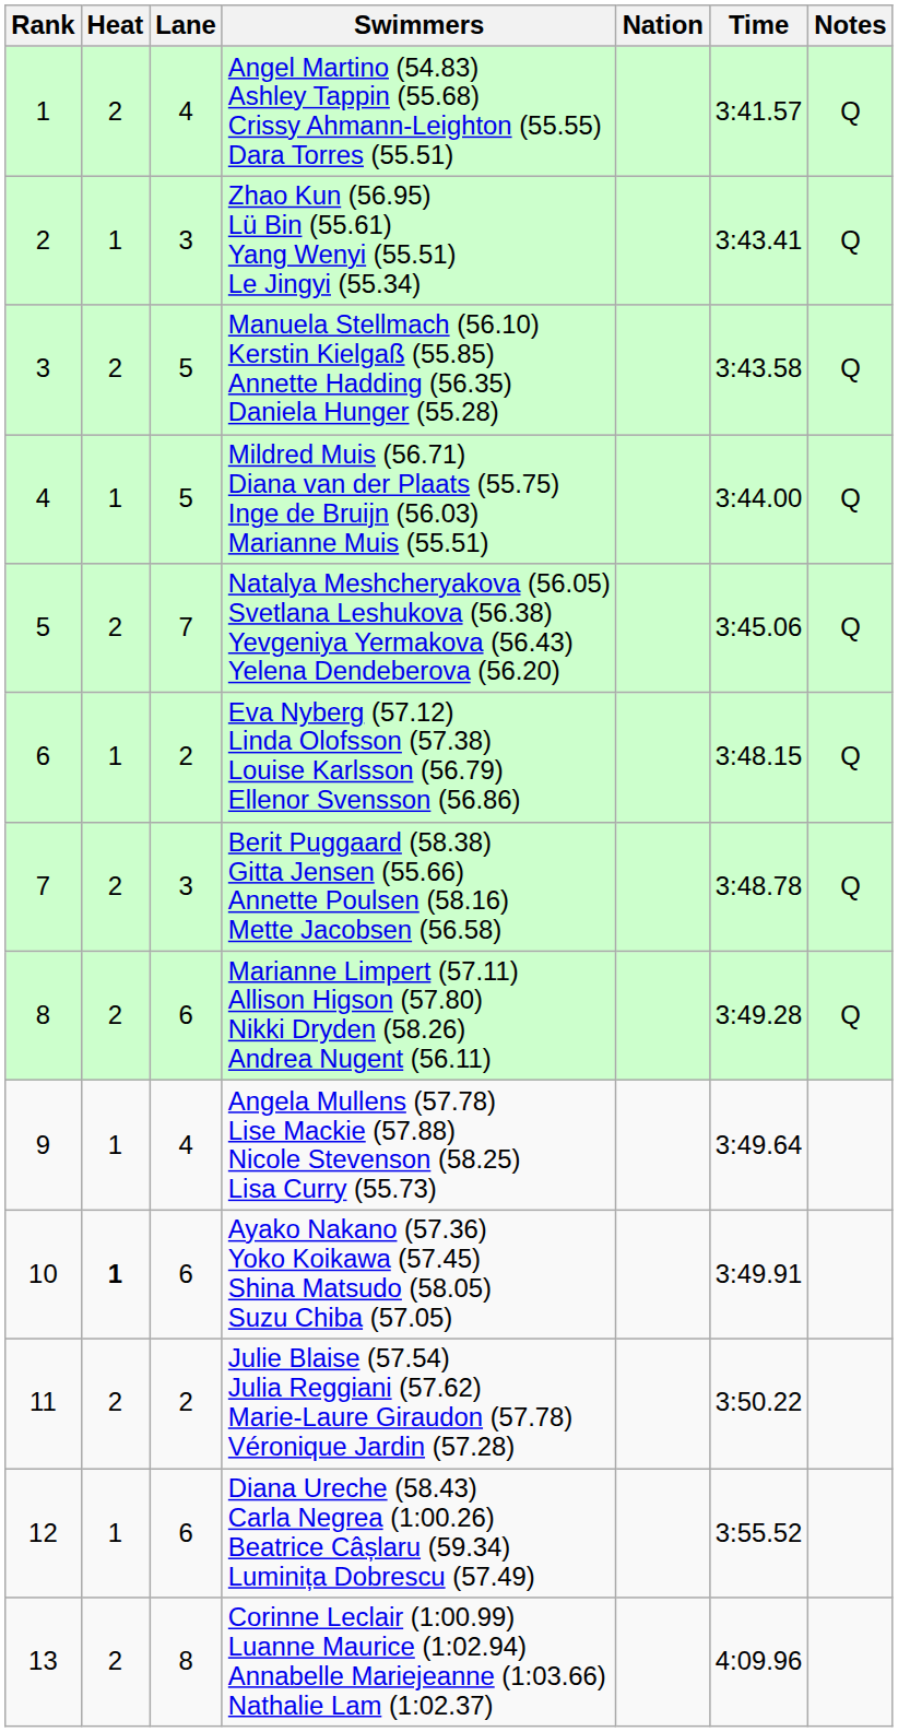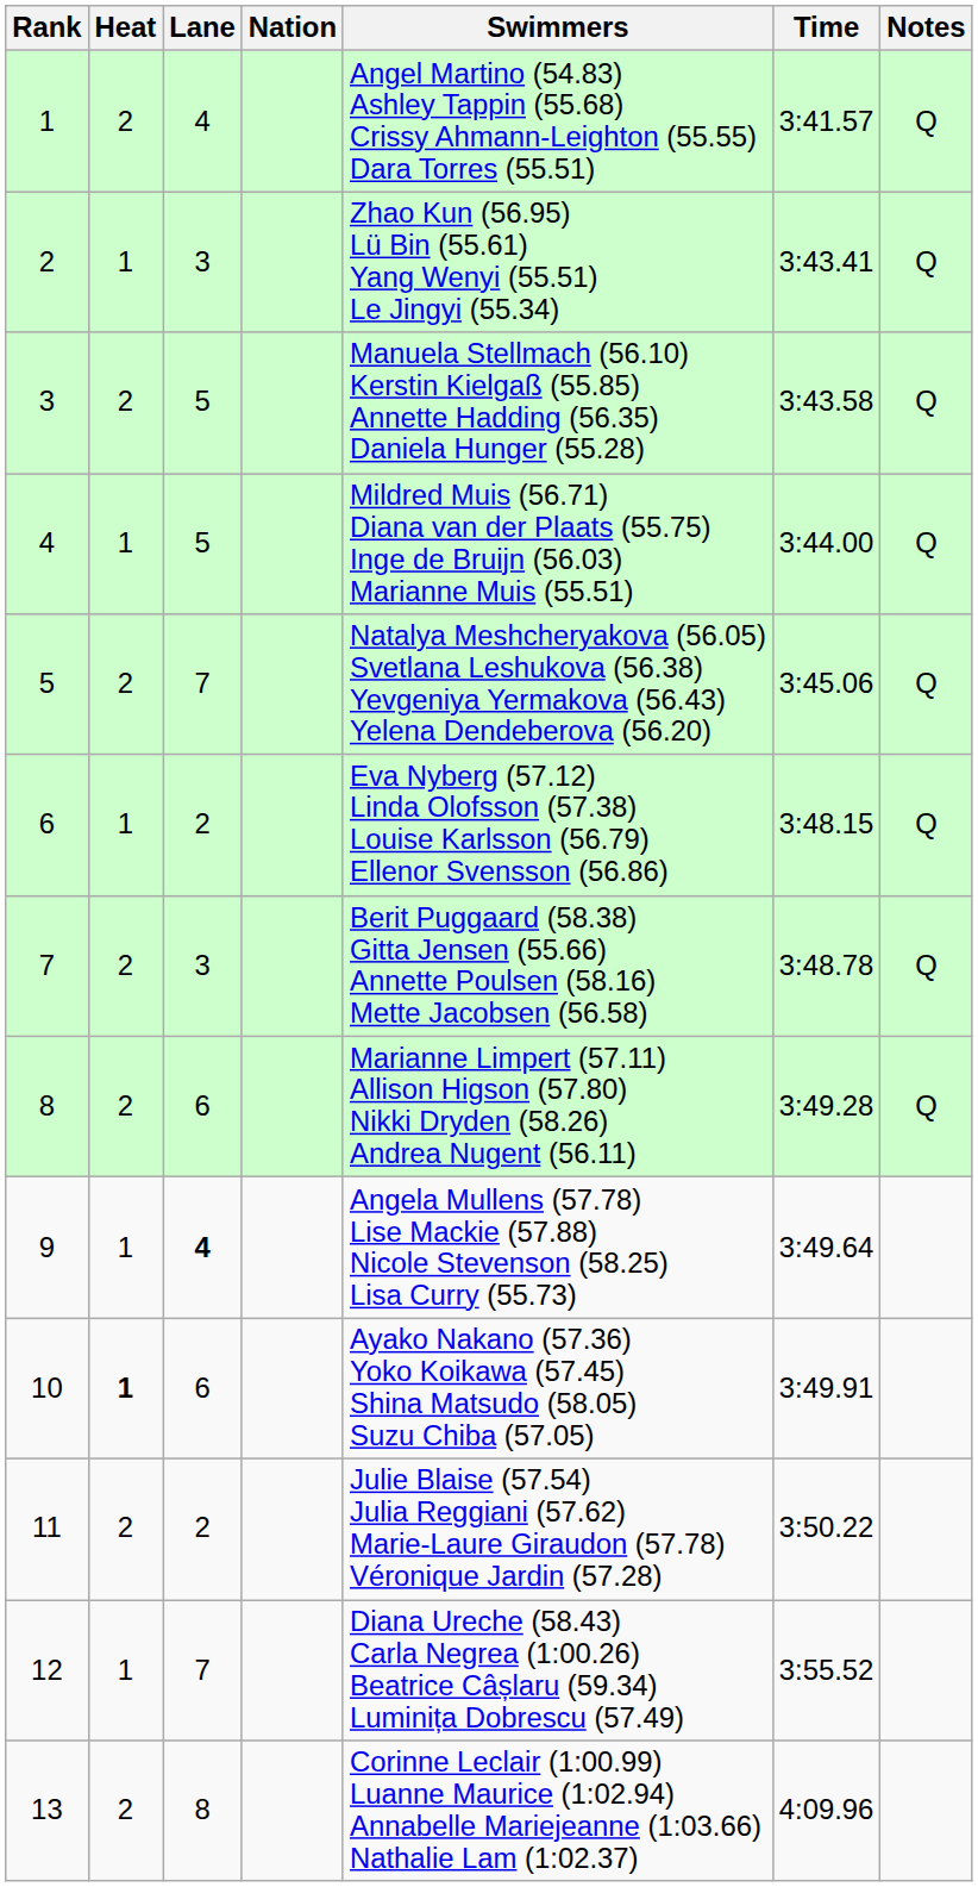columns swapped: Nation <-> Swimmers
9 | Lane: normal -> bold
12 | Lane: 6 -> 7
